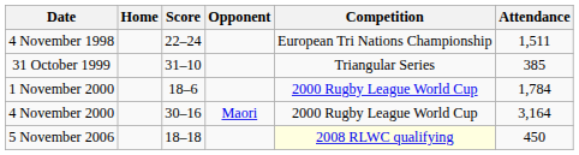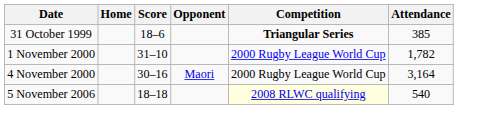- row: 4 November 1998 | 22–24 | European Tri Nations Championship | 1,511
31 October 1999 | Score: 31–10 -> 18–6
31 October 1999 | Competition: normal -> bold
1 November 2000 | Score: 18–6 -> 31–10
1 November 2000 | Attendance: 1,784 -> 1,782
5 November 2006 | Attendance: 450 -> 540
